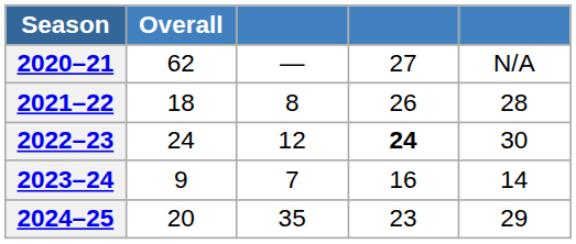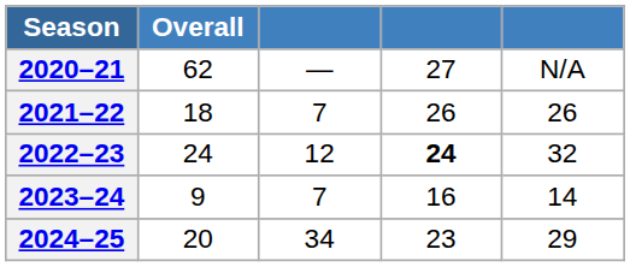2021–22 | column 3: 8 -> 7
2021–22 | column 5: 28 -> 26
2022–23 | column 5: 30 -> 32
2024–25 | column 3: 35 -> 34
